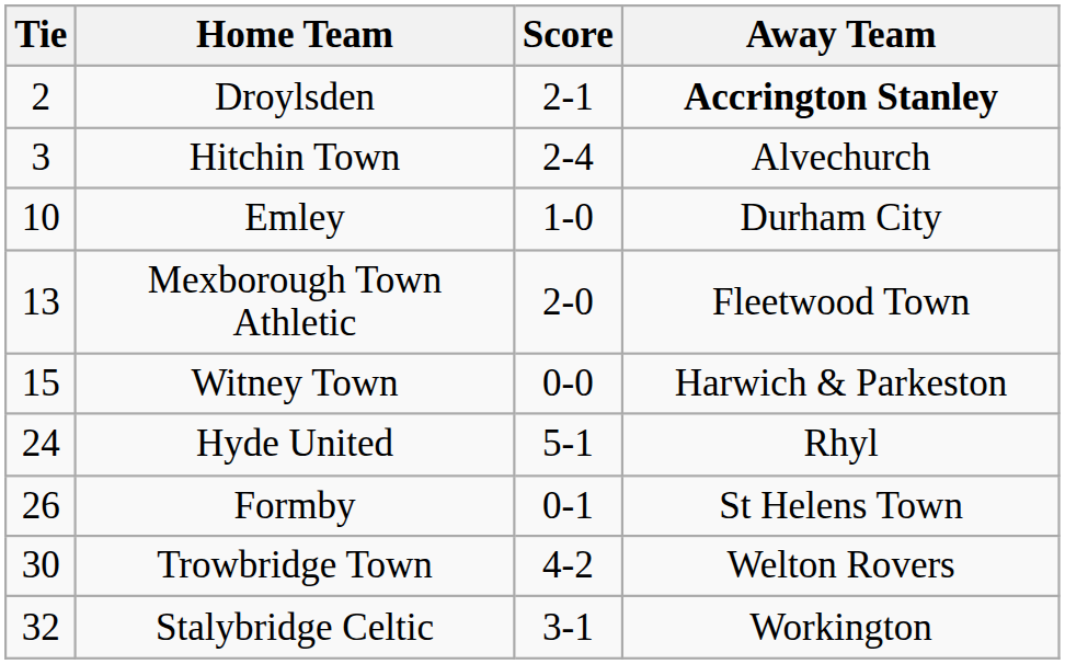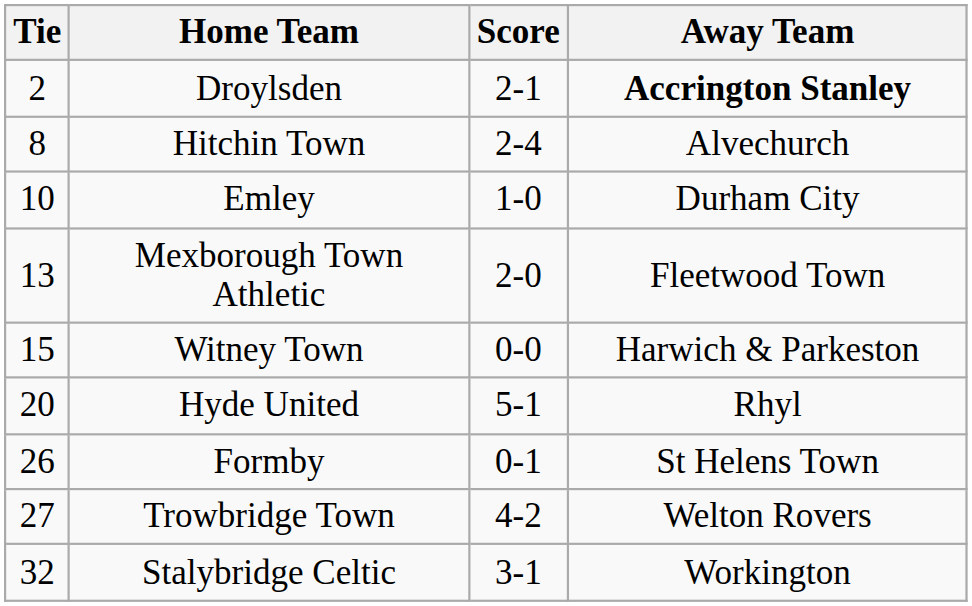Hitchin Town | Tie: 3 -> 8
Hyde United | Tie: 24 -> 20
Trowbridge Town | Tie: 30 -> 27
